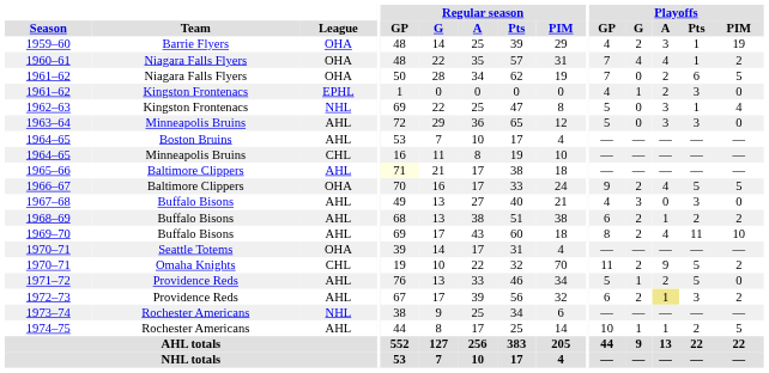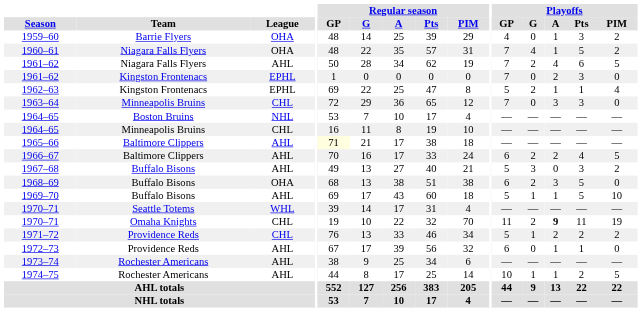1959–60 | Playoffs / G: 2 -> 0
1959–60 | Playoffs / A: 3 -> 1
1959–60 | Playoffs / Pts: 1 -> 3
1959–60 | Playoffs / PIM: 19 -> 2
1960–61 | Playoffs / A: 4 -> 1
1960–61 | Playoffs / Pts: 1 -> 5
1961–62 / Niagara Falls Flyers | League: OHA -> AHL
1961–62 / Niagara Falls Flyers | Playoffs / G: 0 -> 2
1961–62 / Niagara Falls Flyers | Playoffs / A: 2 -> 4
1961–62 / Kingston Frontenacs | Playoffs / GP: 4 -> 7
1961–62 / Kingston Frontenacs | Playoffs / G: 1 -> 0
1962–63 | League: NHL -> EPHL
1962–63 | Playoffs / G: 0 -> 2
1962–63 | Playoffs / A: 3 -> 1
1963–64 | League: AHL -> CHL
1963–64 | Playoffs / GP: 5 -> 7
1964–65 / Boston Bruins | League: AHL -> NHL
1966–67 | League: OHA -> AHL
1966–67 | Playoffs / GP: 9 -> 6
1966–67 | Playoffs / A: 4 -> 2
1966–67 | Playoffs / Pts: 5 -> 4
1967–68 | Playoffs / GP: 4 -> 5
1967–68 | Playoffs / PIM: 0 -> 2
1968–69 | League: AHL -> OHA
1968–69 | Playoffs / A: 1 -> 3
1968–69 | Playoffs / Pts: 2 -> 5
1968–69 | Playoffs / PIM: 2 -> 0
1969–70 | Playoffs / GP: 8 -> 5
1969–70 | Playoffs / G: 2 -> 1
1969–70 | Playoffs / A: 4 -> 1
1969–70 | Playoffs / Pts: 11 -> 5
1970–71 / Seattle Totems | League: OHA -> WHL
1970–71 / Omaha Knights | Playoffs / A: normal -> bold
1970–71 / Omaha Knights | Playoffs / Pts: 5 -> 11
1970–71 / Omaha Knights | Playoffs / PIM: 2 -> 19
1971–72 | League: AHL -> CHL
1971–72 | Playoffs / Pts: 5 -> 2
1971–72 | Playoffs / PIM: 0 -> 2
1972–73 | Playoffs / G: 2 -> 0
1972–73 | Playoffs / A: khaki background -> no background
1972–73 | Playoffs / Pts: 3 -> 1
1972–73 | Playoffs / PIM: 2 -> 0
1973–74 | League: NHL -> AHL
